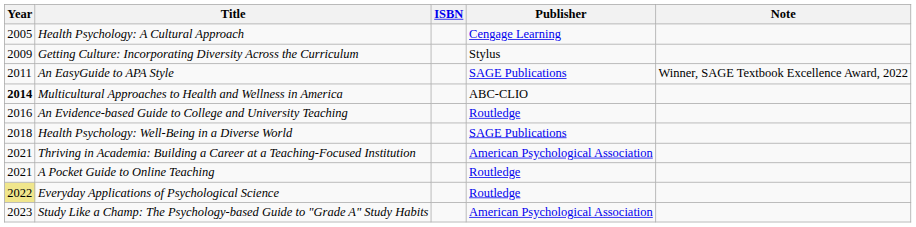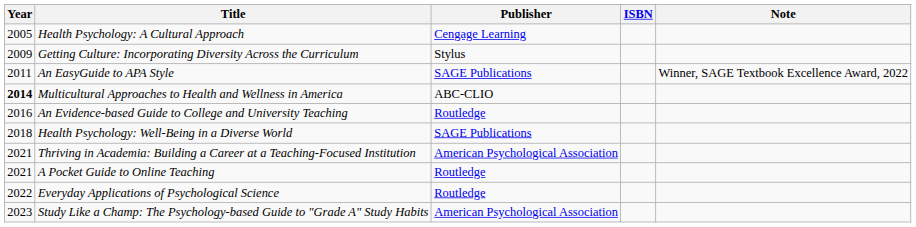columns swapped: Publisher <-> ISBN
Everyday Applications of Psychological Science | Year: khaki background -> no background
